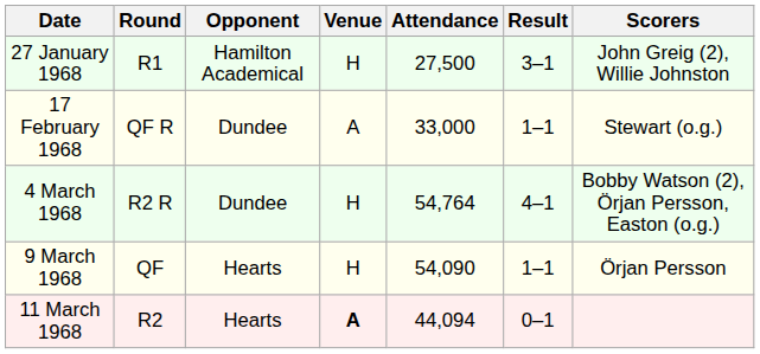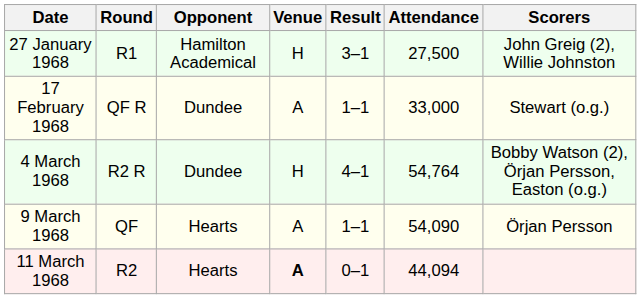columns swapped: Result <-> Attendance
9 March 1968 | Venue: H -> A
